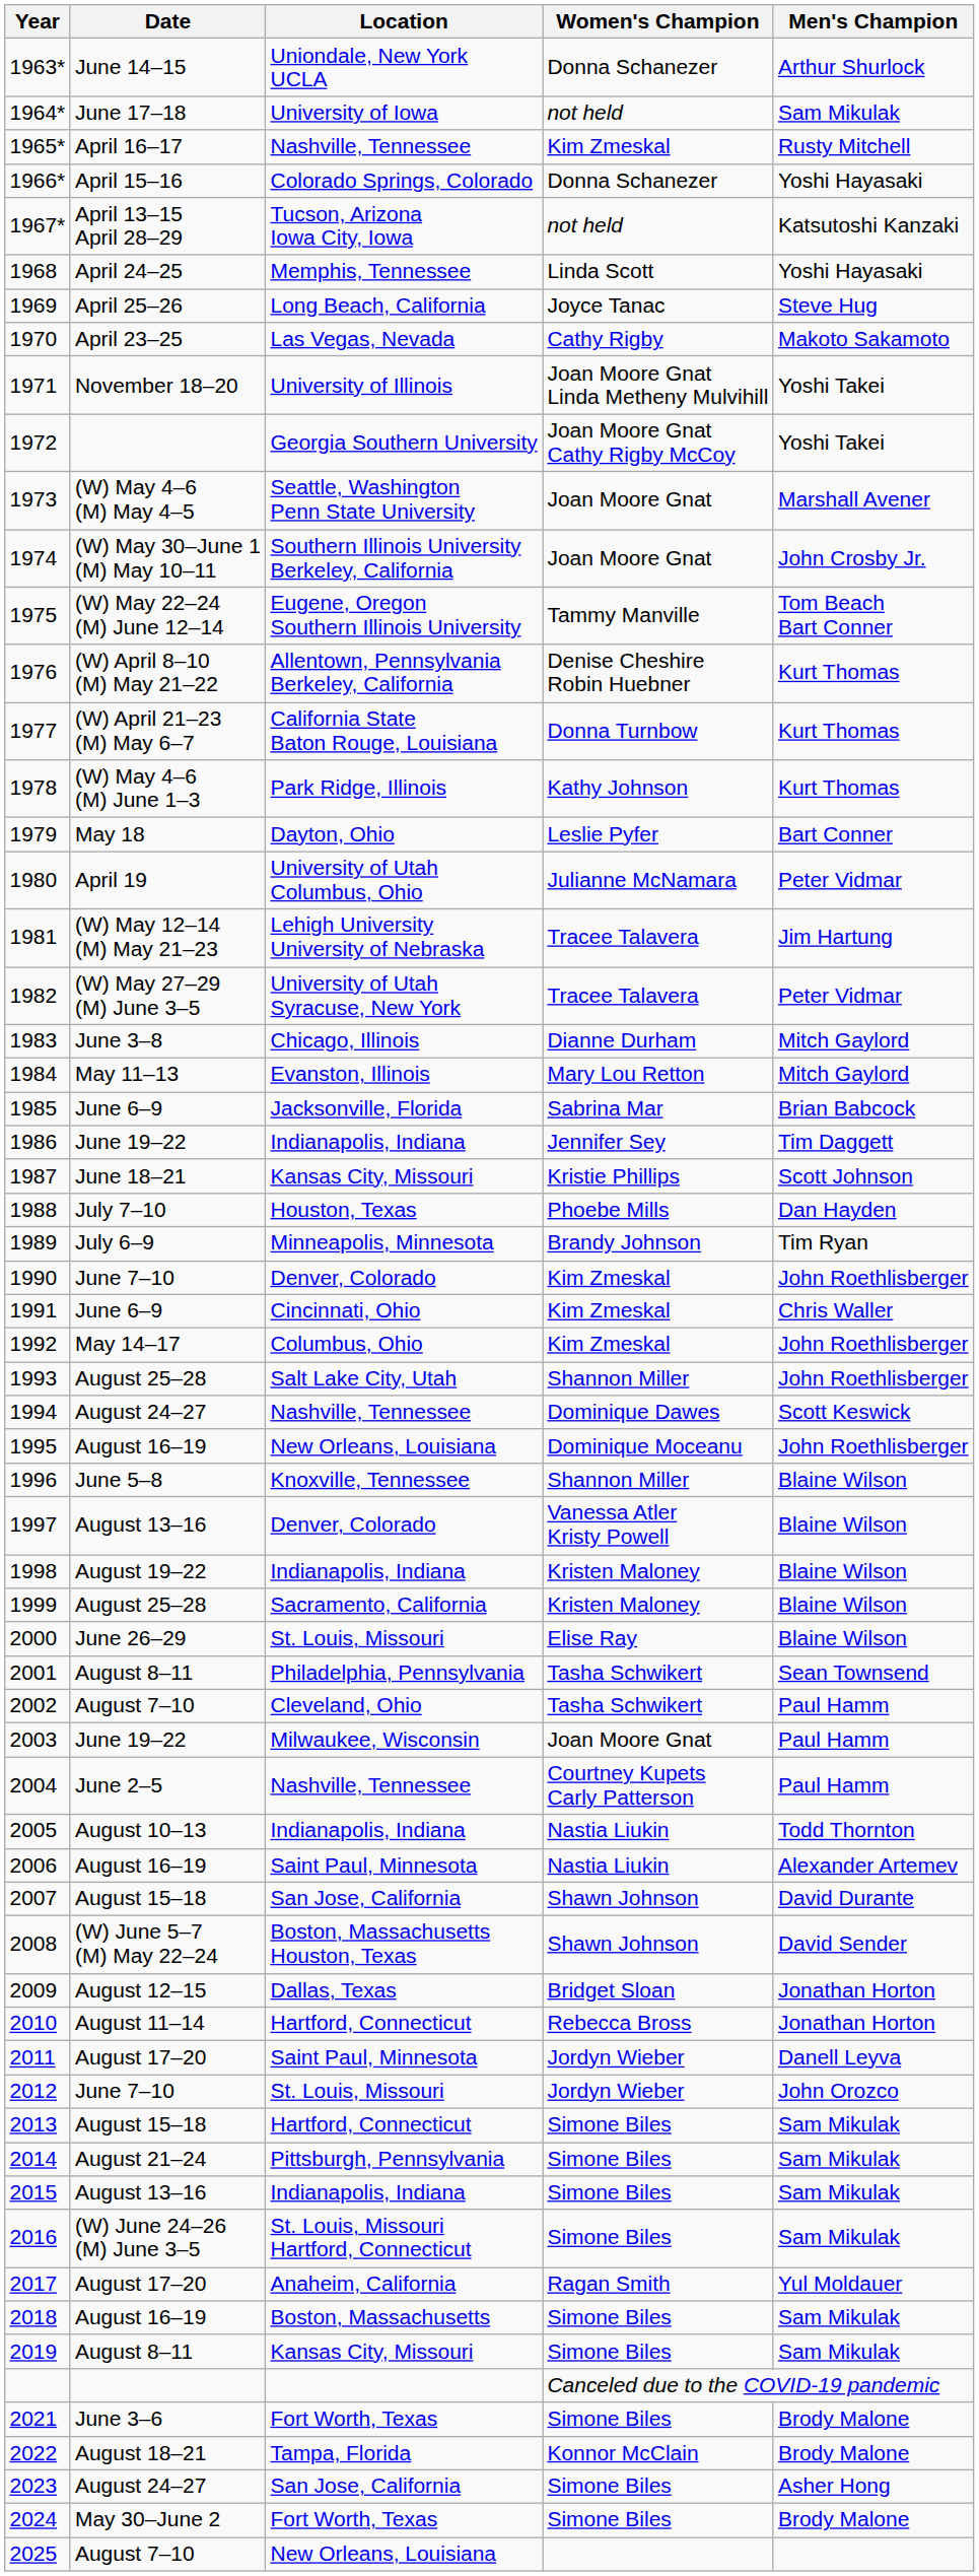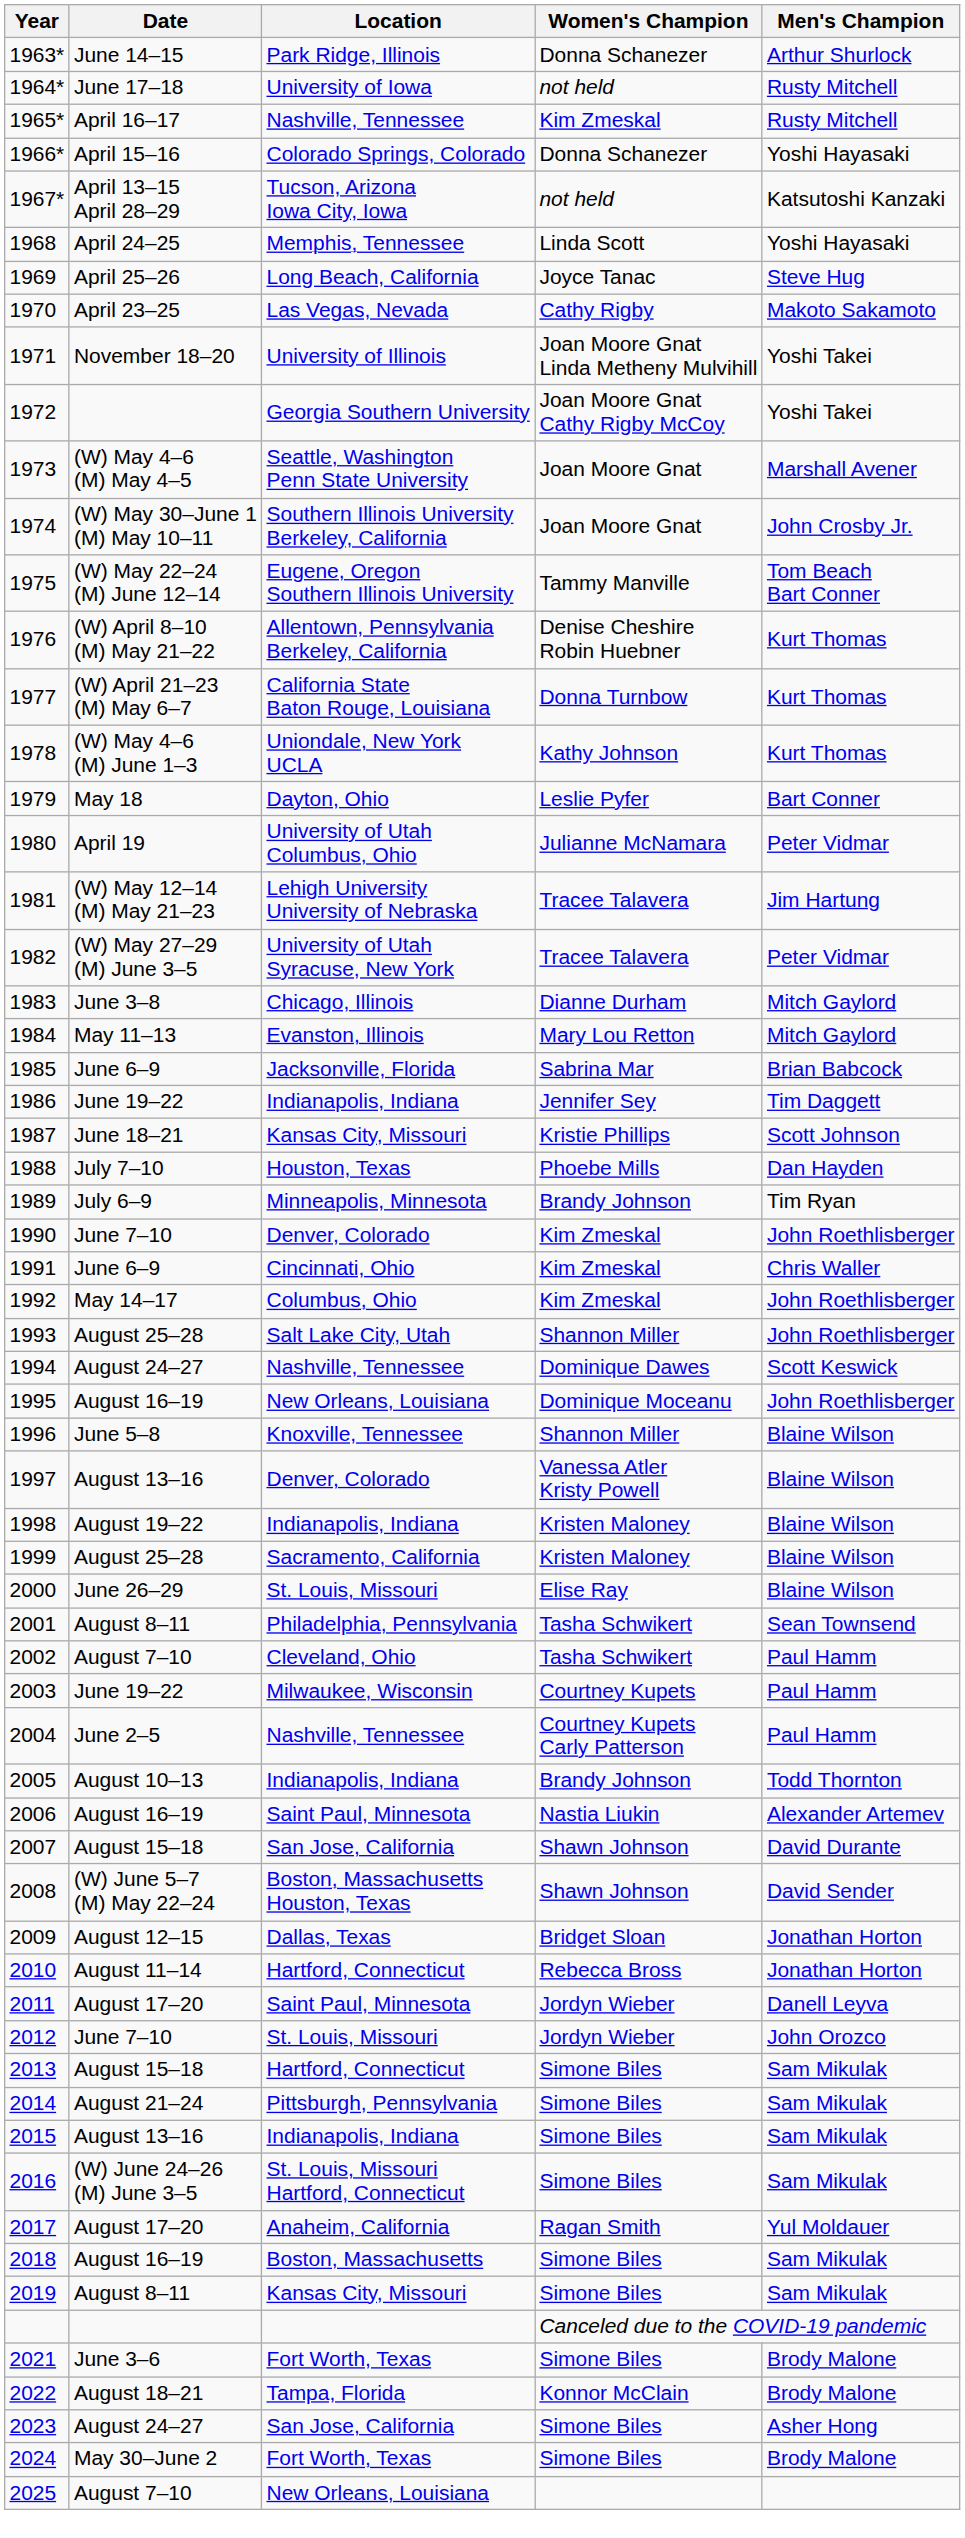1963* | Location: Uniondale, New York UCLA -> Park Ridge, Illinois
1964* | Men's Champion: Sam Mikulak -> Rusty Mitchell
1978 | Location: Park Ridge, Illinois -> Uniondale, New York UCLA
2003 | Women's Champion: Joan Moore Gnat -> Courtney Kupets
2005 | Women's Champion: Nastia Liukin -> Brandy Johnson
